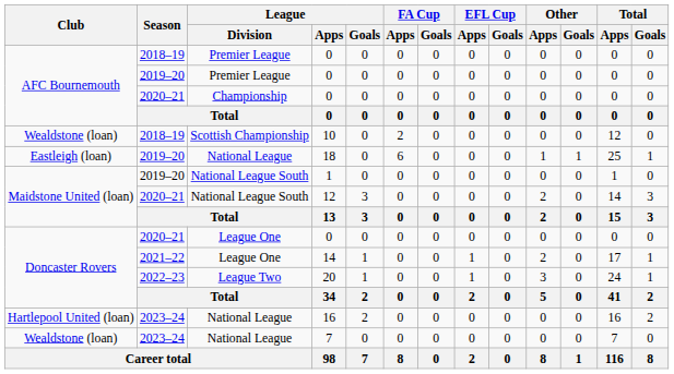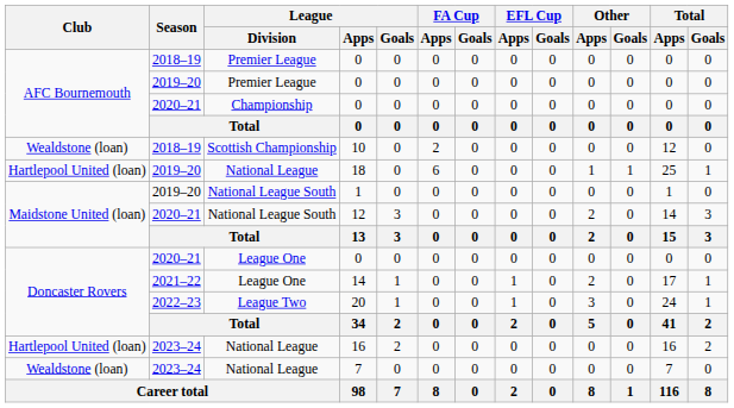18 | Club: Eastleigh (loan) -> Hartlepool United (loan)
